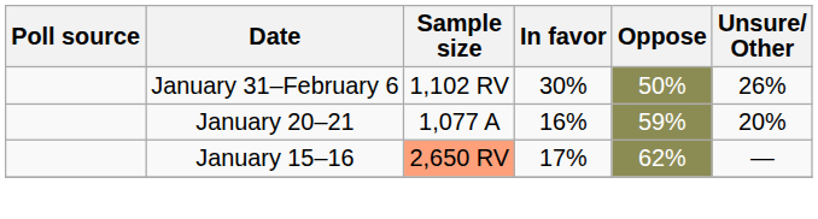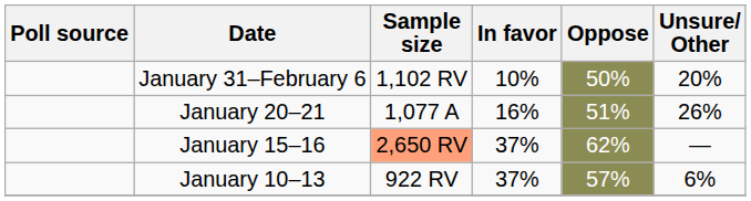January 31–February 6 | In favor: 30% -> 10%
January 31–February 6 | Unsure/ Other: 26% -> 20%
January 20–21 | Oppose: 59% -> 51%
January 20–21 | Unsure/ Other: 20% -> 26%
January 15–16 | In favor: 17% -> 37%
+ row: January 10–13 | 922 RV | 37% | 57% | 6%
